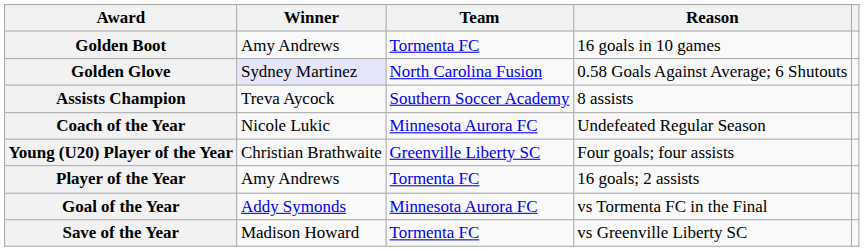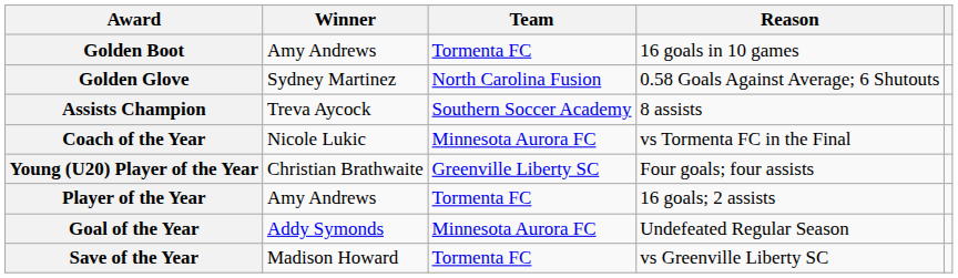Golden Glove | Winner: lavender background -> no background
Coach of the Year | Reason: Undefeated Regular Season -> vs Tormenta FC in the Final
Goal of the Year | Reason: vs Tormenta FC in the Final -> Undefeated Regular Season
